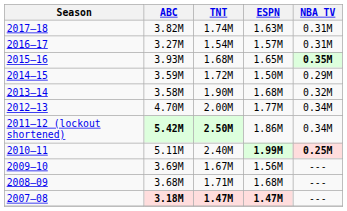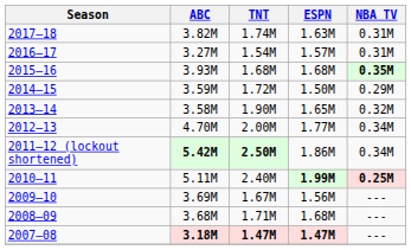3.93M | ESPN: 1.65M -> 1.68M
3.58M | ESPN: 1.68M -> 1.65M
